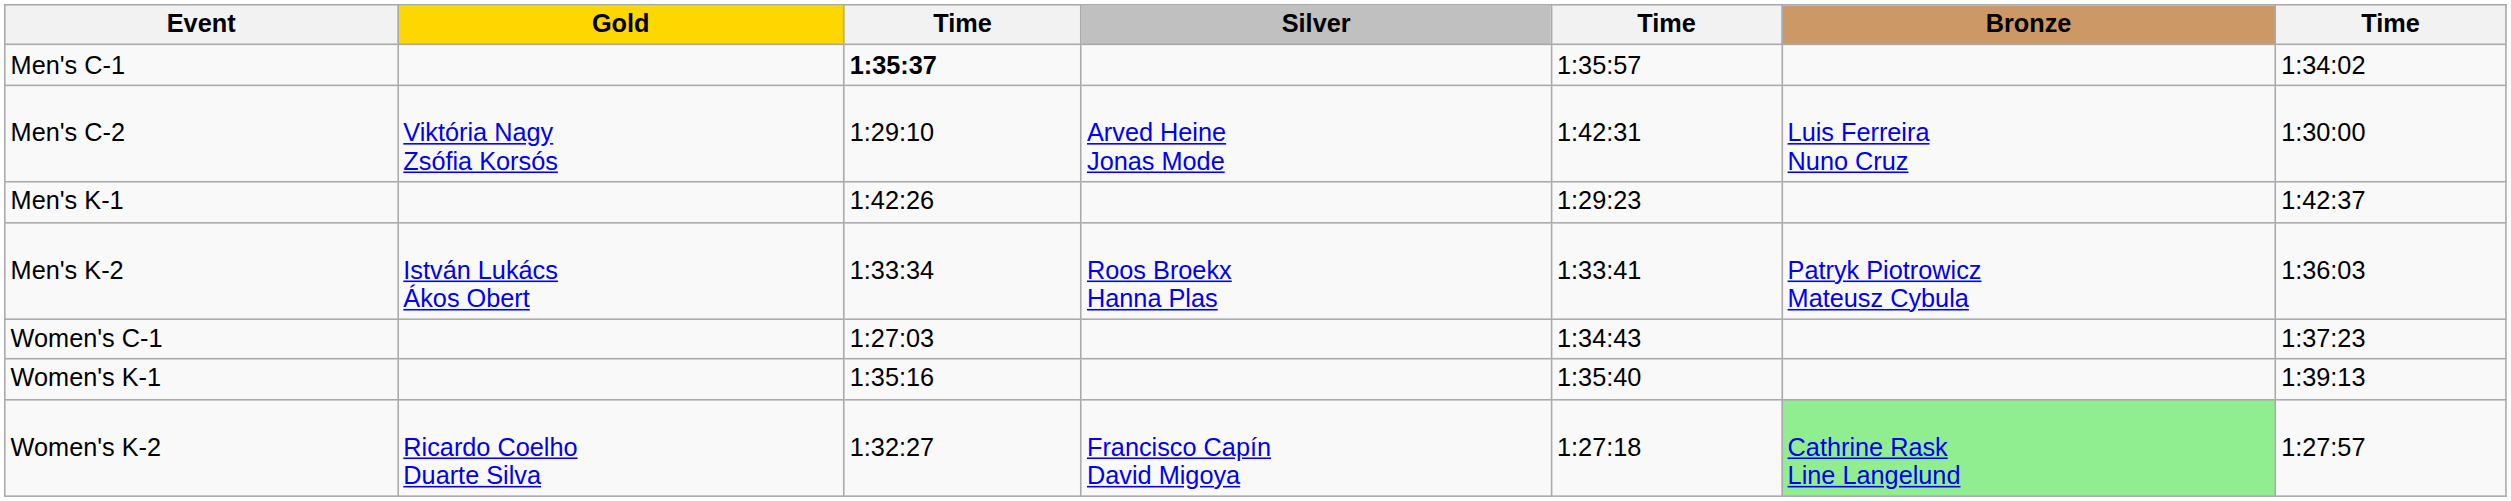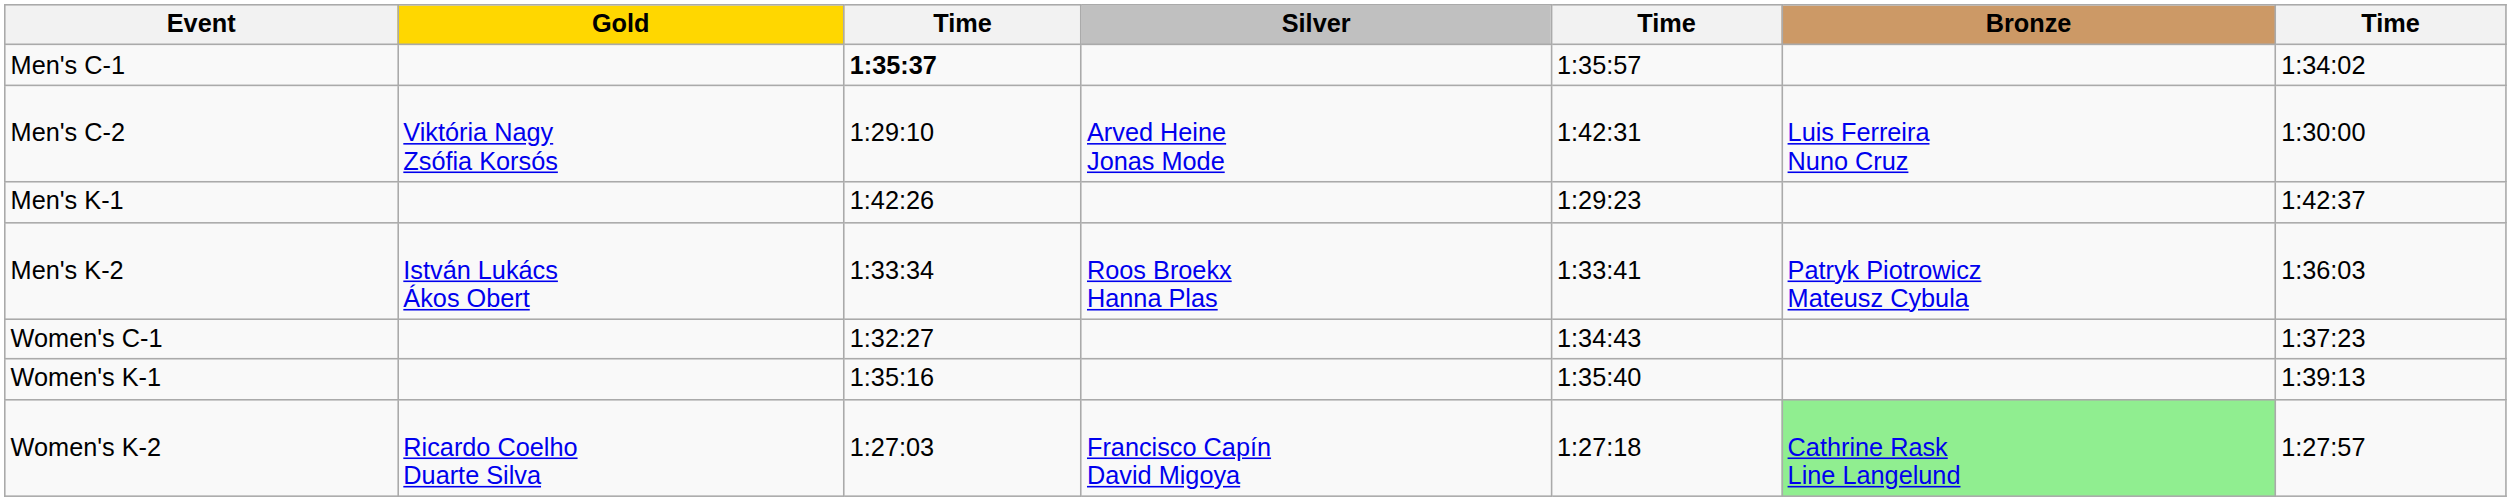Women's C-1 | column 3: 1:27:03 -> 1:32:27
Women's K-2 | column 3: 1:32:27 -> 1:27:03
